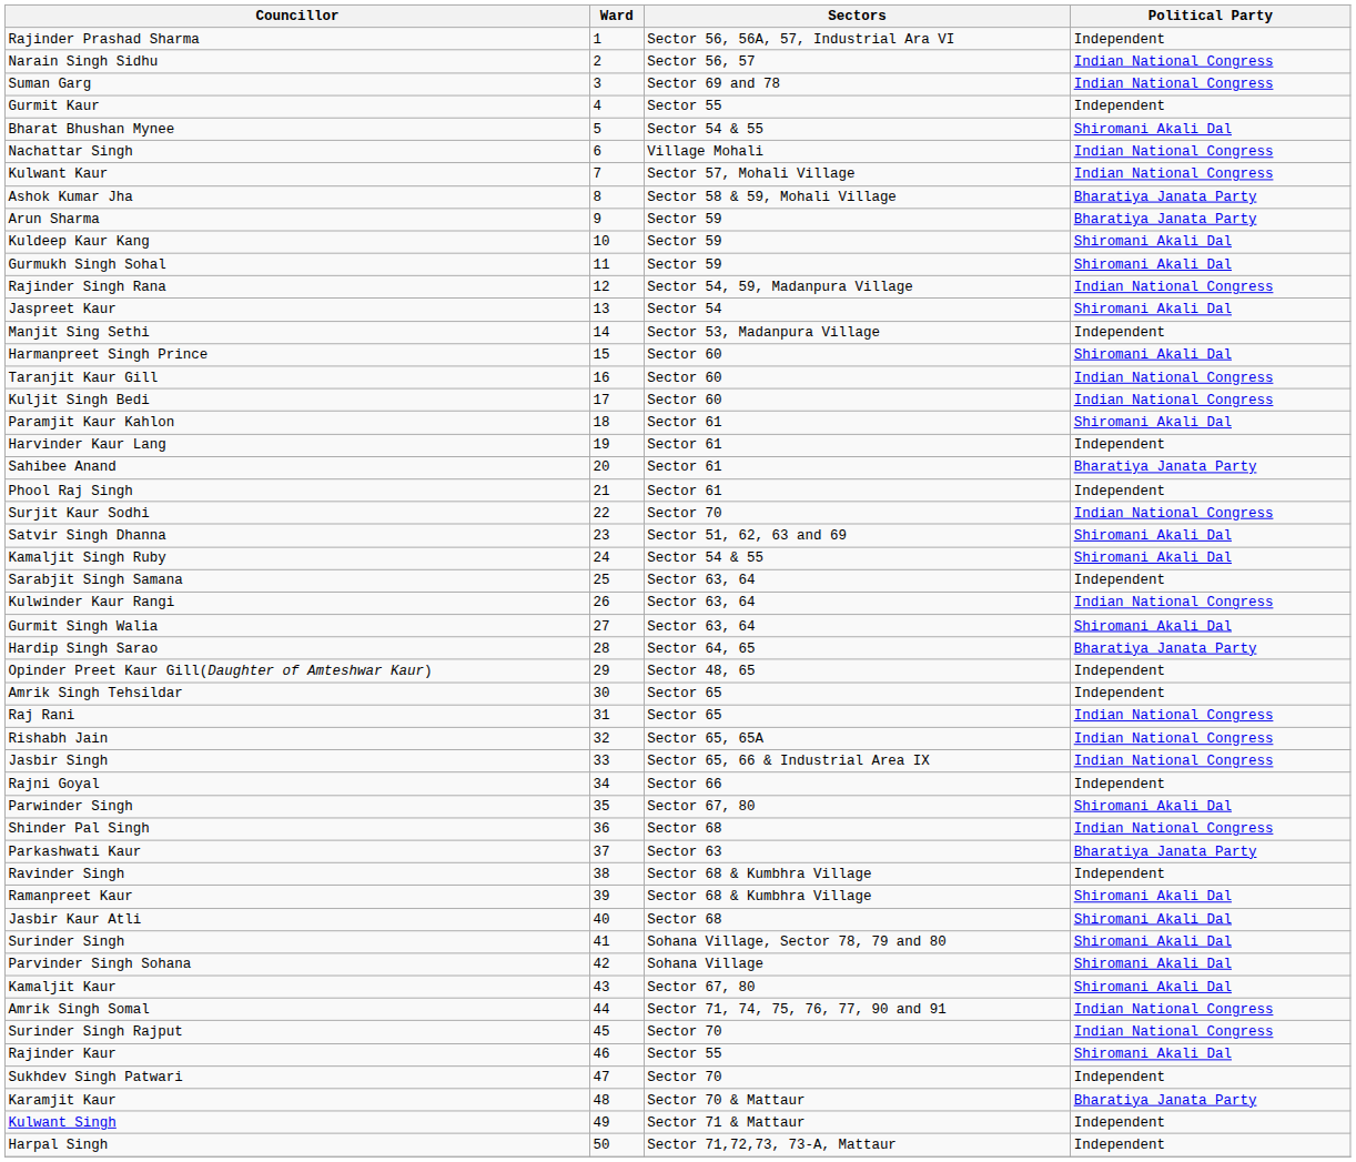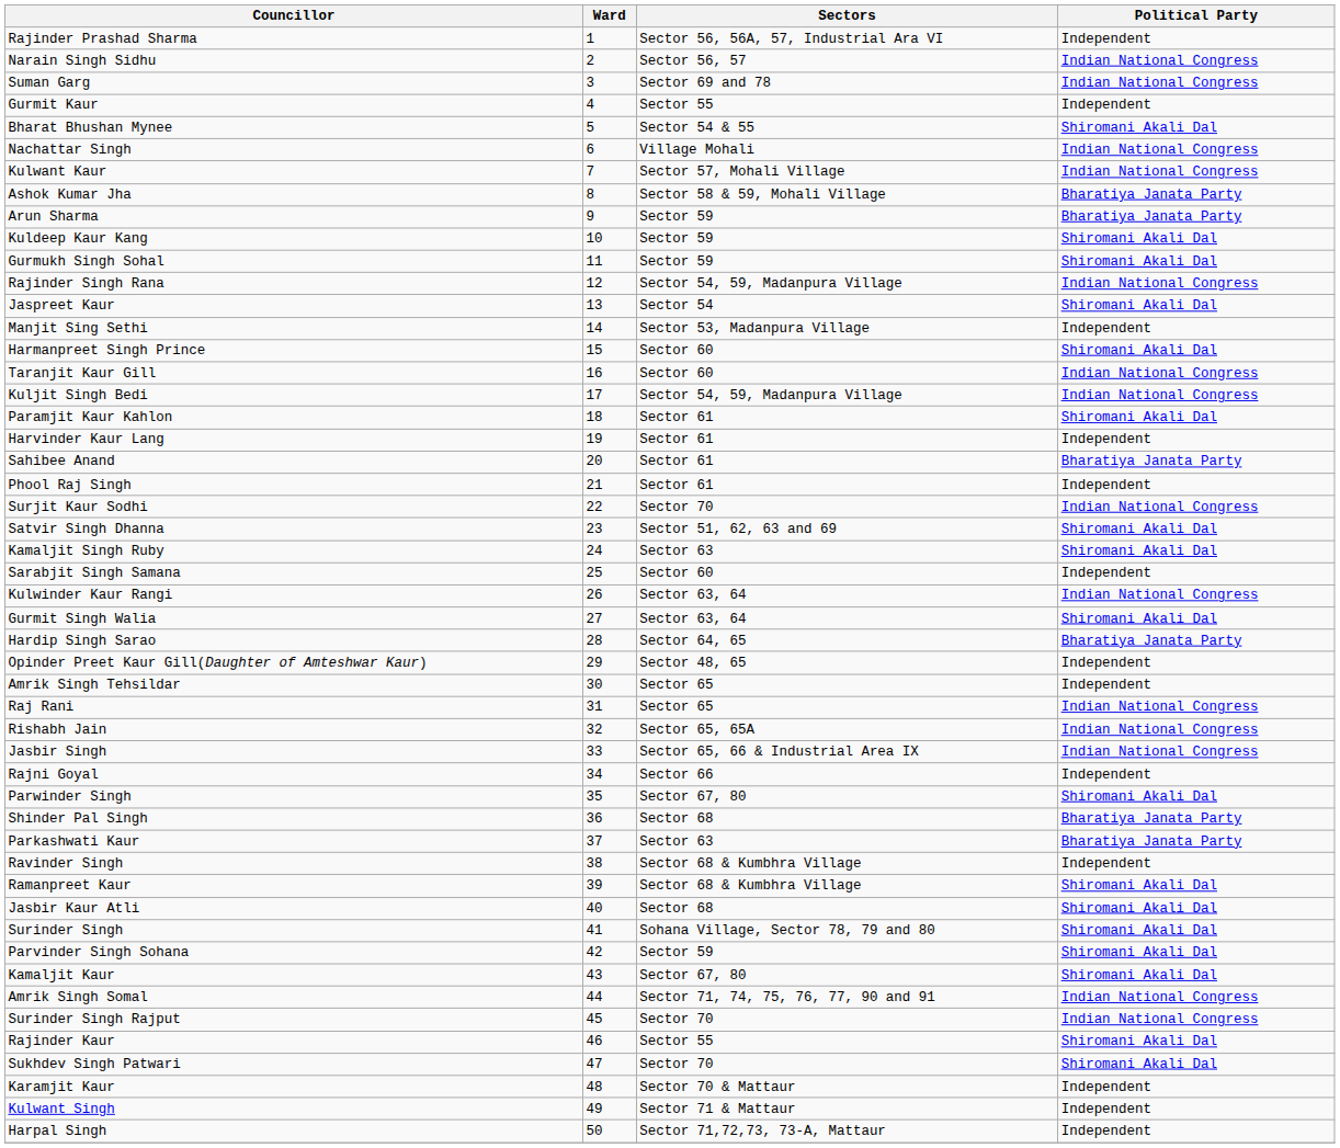Kuljit Singh Bedi | Sectors: Sector 60 -> Sector 54, 59, Madanpura Village
Kamaljit Singh Ruby | Sectors: Sector 54 & 55 -> Sector 63
Sarabjit Singh Samana | Sectors: Sector 63, 64 -> Sector 60
Shinder Pal Singh | Political Party: Indian National Congress -> Bharatiya Janata Party
Parvinder Singh Sohana | Sectors: Sohana Village -> Sector 59
Sukhdev Singh Patwari | Political Party: Independent -> Shiromani Akali Dal
Karamjit Kaur | Political Party: Bharatiya Janata Party -> Independent
